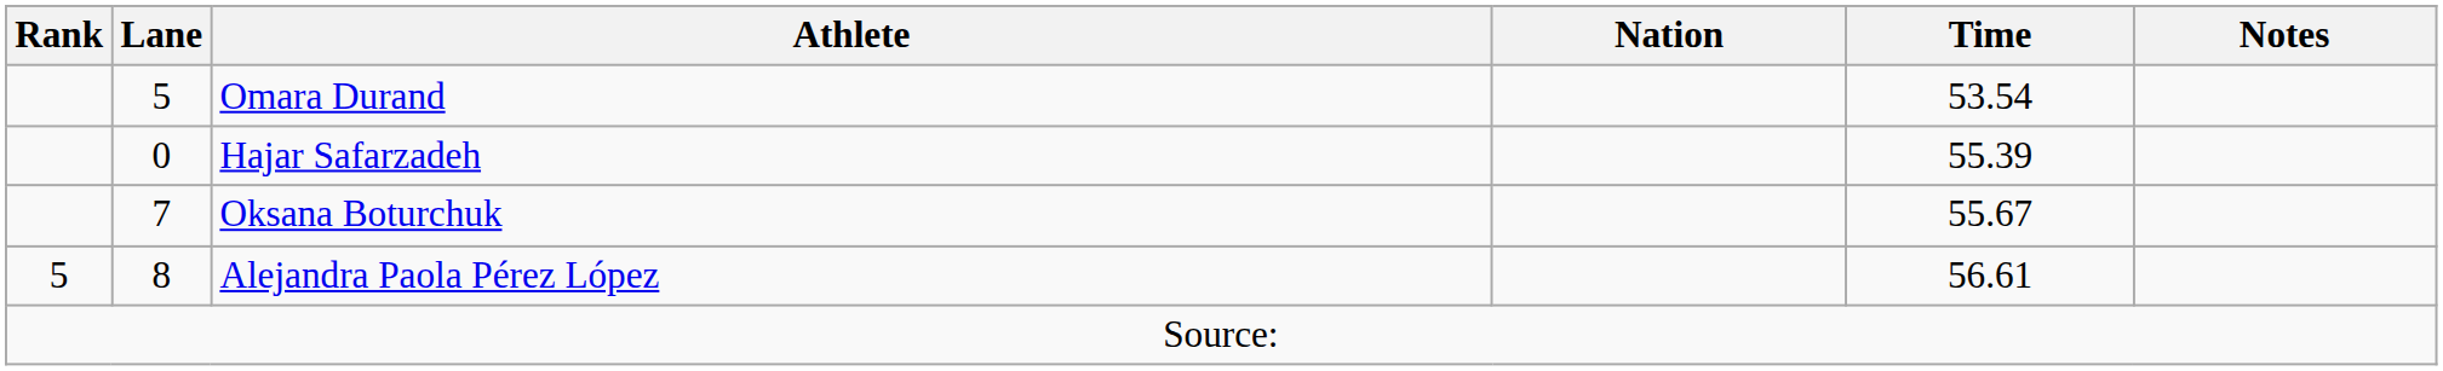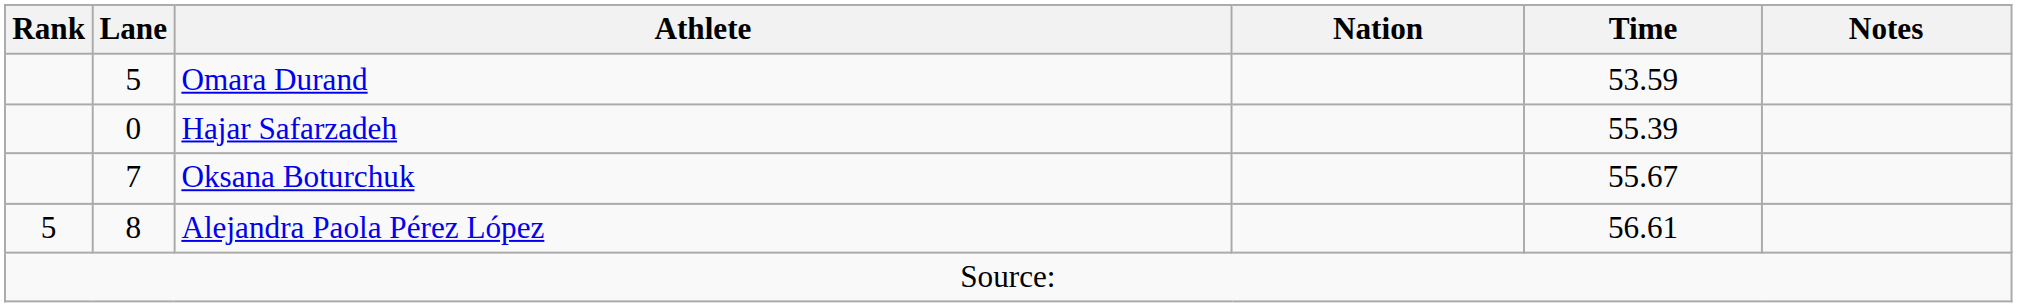Omara Durand | Time: 53.54 -> 53.59
